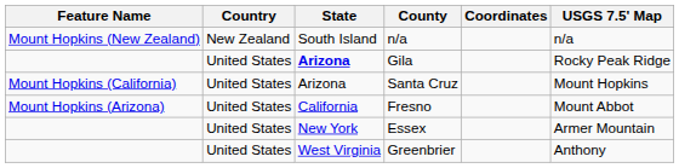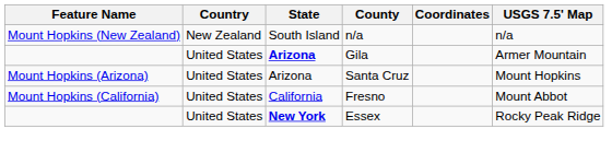Gila | USGS 7.5' Map: Rocky Peak Ridge -> Armer Mountain
Santa Cruz | Feature Name: Mount Hopkins (California) -> Mount Hopkins (Arizona)
Fresno | Feature Name: Mount Hopkins (Arizona) -> Mount Hopkins (California)
Essex | State: normal -> bold
Essex | USGS 7.5' Map: Armer Mountain -> Rocky Peak Ridge
- row: United States | West Virginia | Greenbrier | Anthony
